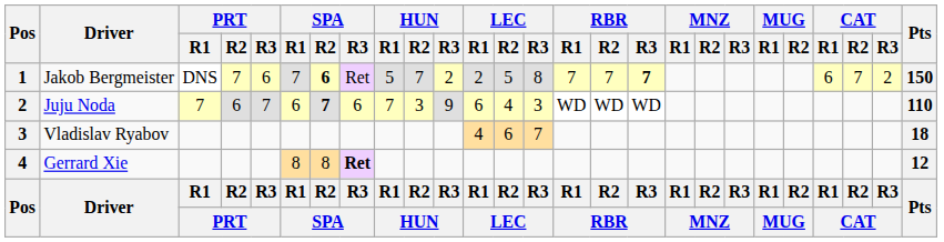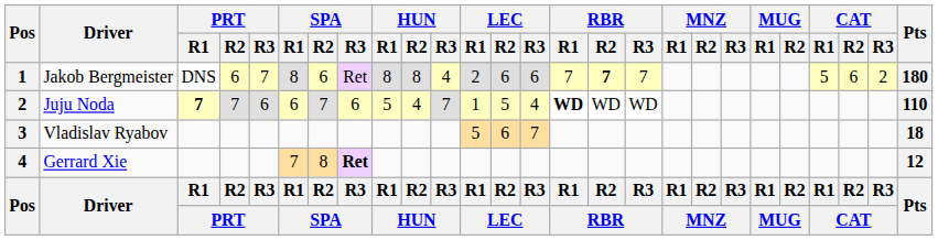Jakob Bergmeister | PRT / R2: 7 -> 6
Jakob Bergmeister | PRT / R3: 6 -> 7
Jakob Bergmeister | SPA / R1: 7 -> 8
Jakob Bergmeister | SPA / R2: bold -> normal
Jakob Bergmeister | HUN / R1: 5 -> 8
Jakob Bergmeister | HUN / R2: 7 -> 8
Jakob Bergmeister | HUN / R3: 2 -> 4
Jakob Bergmeister | LEC / R2: 5 -> 6
Jakob Bergmeister | LEC / R3: 8 -> 6
Jakob Bergmeister | RBR / R2: normal -> bold
Jakob Bergmeister | RBR / R3: bold -> normal
Jakob Bergmeister | CAT / R1: 6 -> 5
Jakob Bergmeister | CAT / R2: 7 -> 6
Jakob Bergmeister | Pts: 150 -> 180
Juju Noda | PRT / R1: normal -> bold
Juju Noda | PRT / R2: 6 -> 7
Juju Noda | PRT / R3: 7 -> 6
Juju Noda | SPA / R2: bold -> normal
Juju Noda | HUN / R1: 7 -> 5
Juju Noda | HUN / R2: 3 -> 4
Juju Noda | HUN / R3: 9 -> 7
Juju Noda | LEC / R1: 6 -> 1
Juju Noda | LEC / R2: 4 -> 5
Juju Noda | LEC / R3: 3 -> 4
Juju Noda | RBR / R1: normal -> bold
Vladislav Ryabov | LEC / R1: 4 -> 5
Gerrard Xie | SPA / R1: 8 -> 7
